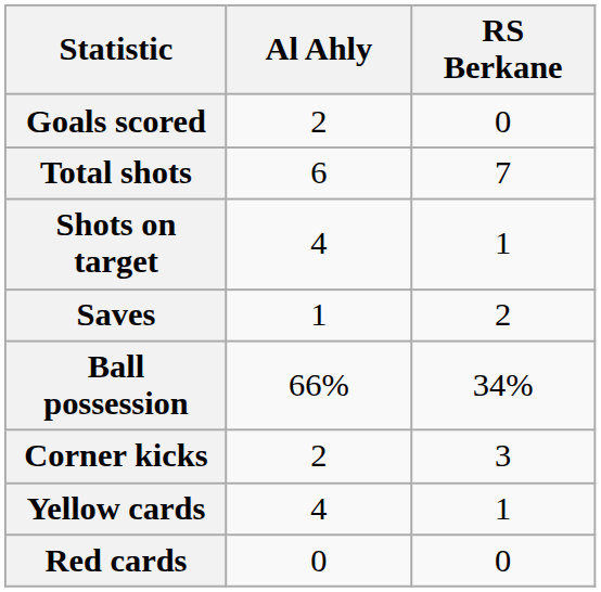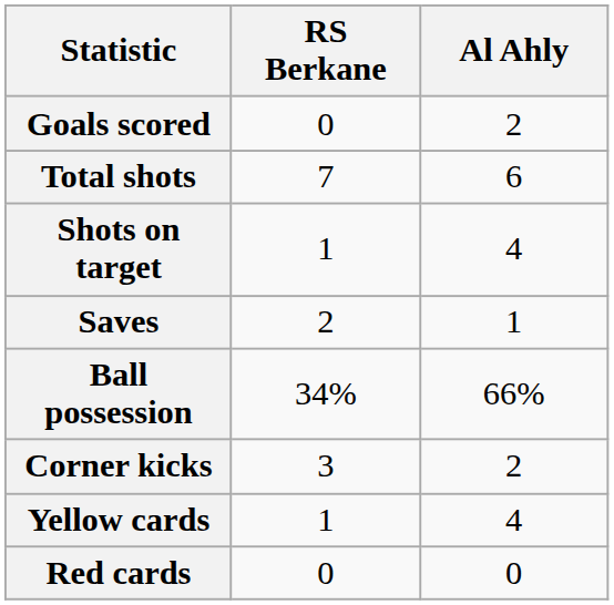columns swapped: Al Ahly <-> RS Berkane
